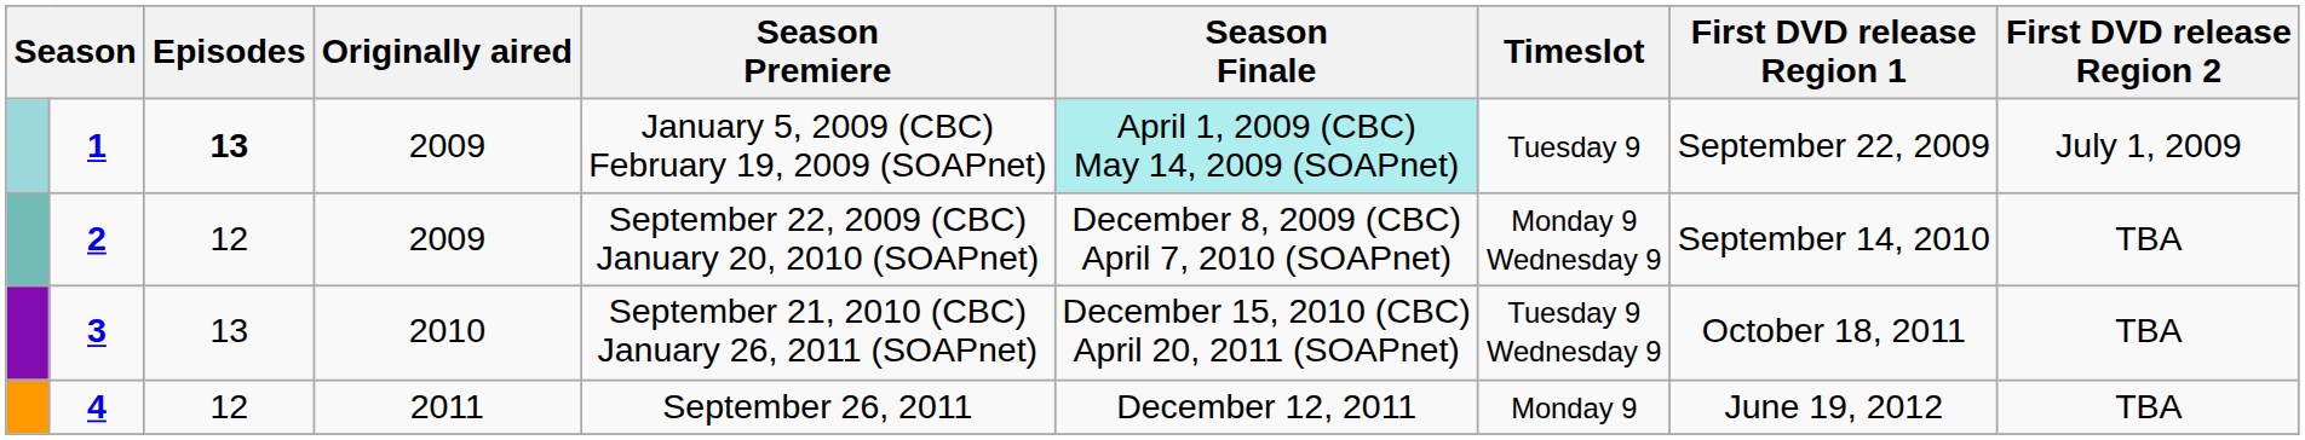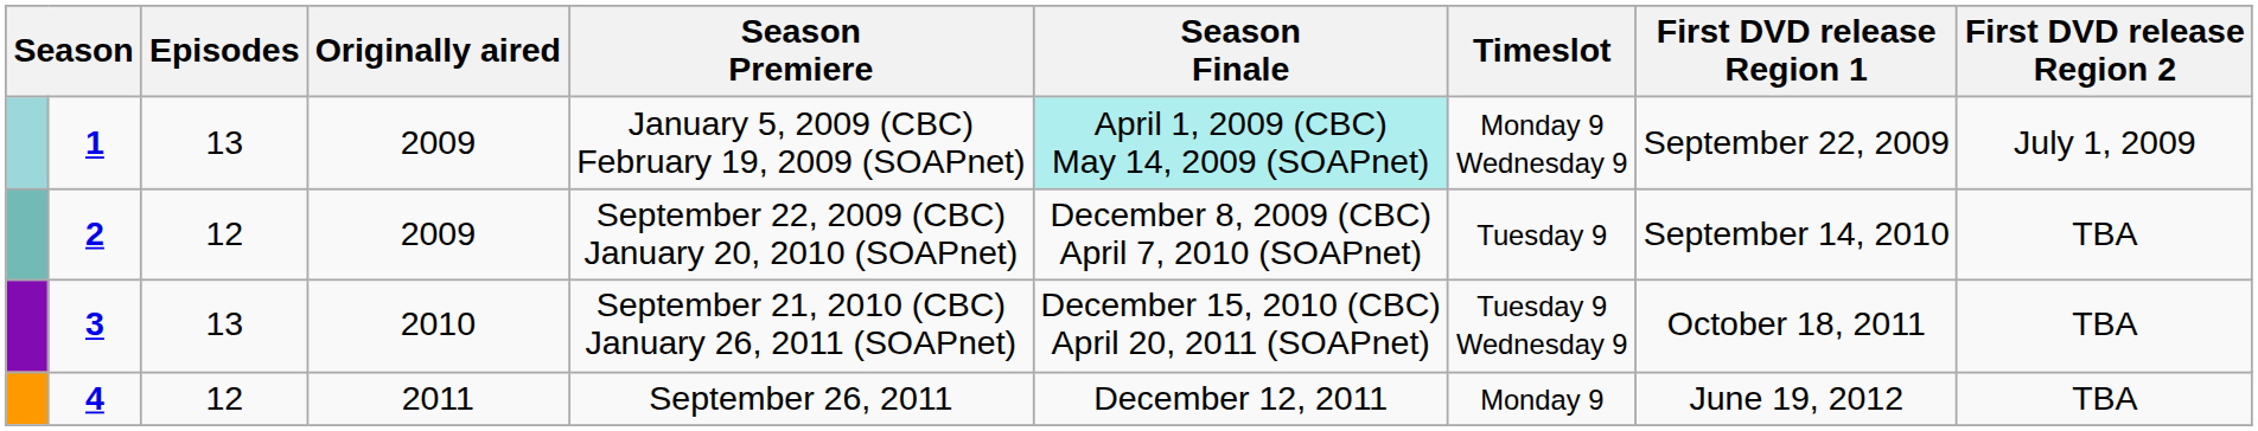1 | Episodes: bold -> normal
1 | Timeslot: Tuesday 9 -> Monday 9 Wednesday 9
2 | Timeslot: Monday 9 Wednesday 9 -> Tuesday 9
